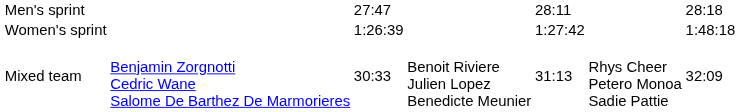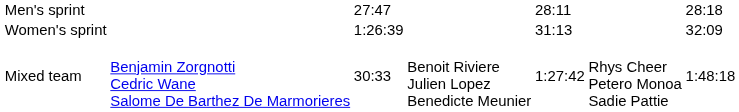Women's sprint | column 5: 1:27:42 -> 31:13
Women's sprint | column 7: 1:48:18 -> 32:09
Mixed team | column 5: 31:13 -> 1:27:42
Mixed team | column 7: 32:09 -> 1:48:18
